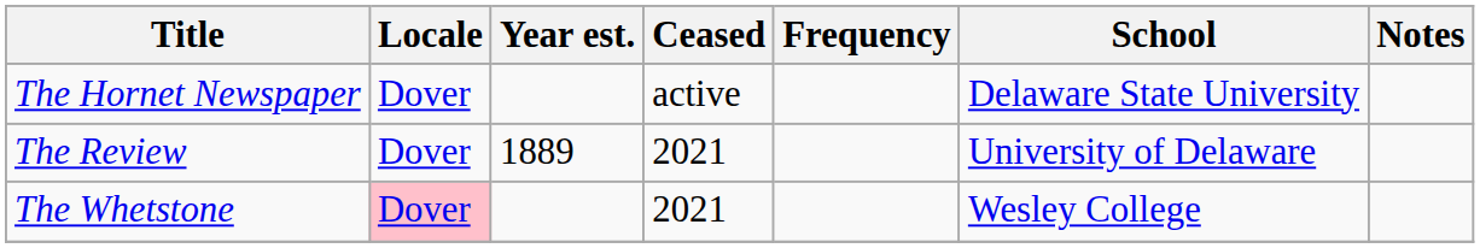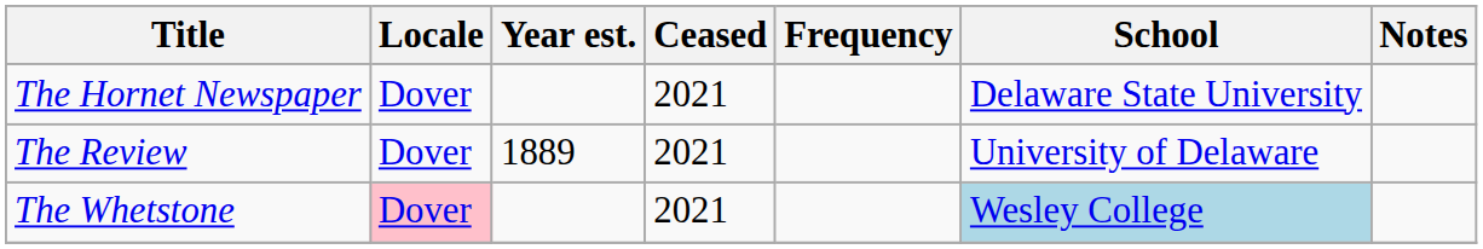The Hornet Newspaper | Ceased: active -> 2021
The Whetstone | School: no background -> lightblue background
